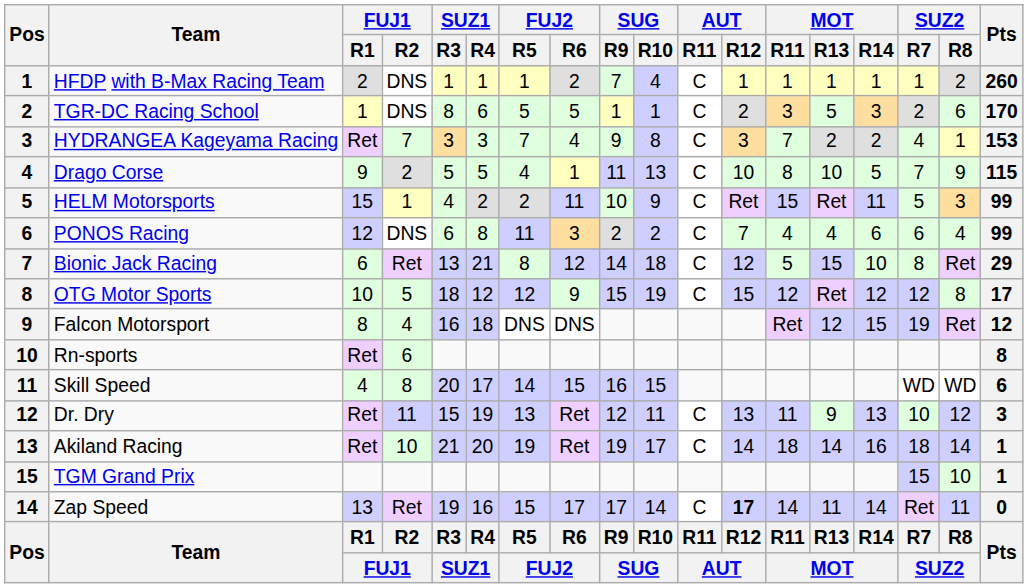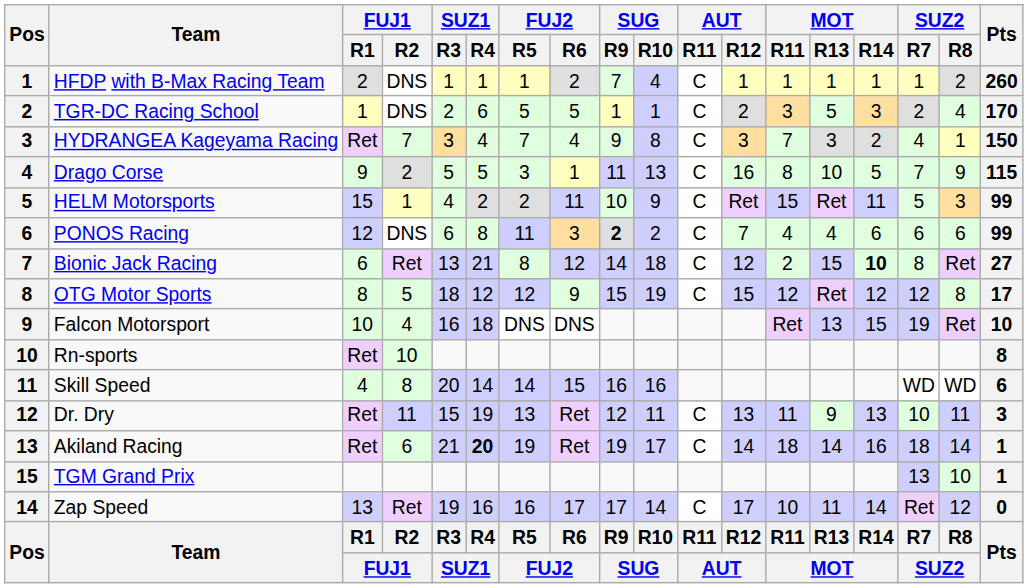TGR-DC Racing School | SUZ1 / R3: 8 -> 2
TGR-DC Racing School | SUZ2 / R8: 6 -> 4
HYDRANGEA Kageyama Racing | SUZ1 / R4: 3 -> 4
HYDRANGEA Kageyama Racing | MOT / R13: 2 -> 3
HYDRANGEA Kageyama Racing | Pts: 153 -> 150
Drago Corse | FUJ2 / R5: 4 -> 3
Drago Corse | AUT / R12: 10 -> 16
PONOS Racing | SUG / R9: normal -> bold
PONOS Racing | SUZ2 / R8: 4 -> 6
Bionic Jack Racing | MOT / R11: 5 -> 2
Bionic Jack Racing | MOT / R14: normal -> bold
Bionic Jack Racing | Pts: 29 -> 27
OTG Motor Sports | FUJ1 / R1: 10 -> 8
Falcon Motorsport | FUJ1 / R1: 8 -> 10
Falcon Motorsport | MOT / R13: 12 -> 13
Falcon Motorsport | Pts: 12 -> 10
Rn-sports | FUJ1 / R2: 6 -> 10
Skill Speed | SUZ1 / R4: 17 -> 14
Skill Speed | SUG / R10: 15 -> 16
Dr. Dry | SUZ2 / R8: 12 -> 11
Akiland Racing | FUJ1 / R2: 10 -> 6
Akiland Racing | SUZ1 / R4: normal -> bold
TGM Grand Prix | SUZ2 / R7: 15 -> 13
Zap Speed | FUJ2 / R5: 15 -> 16
Zap Speed | AUT / R12: bold -> normal
Zap Speed | MOT / R11: 14 -> 10
Zap Speed | SUZ2 / R8: 11 -> 12
